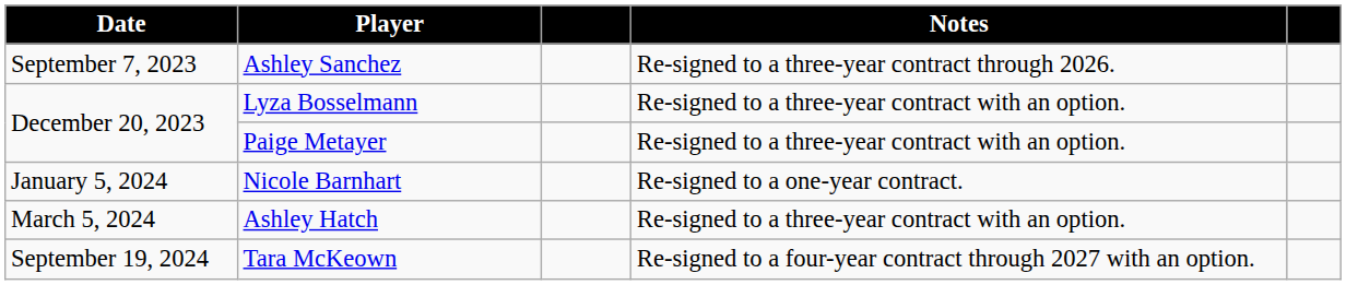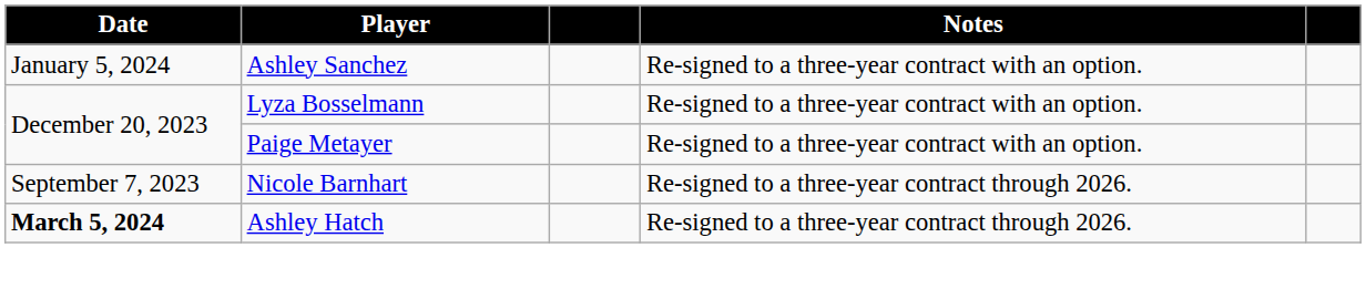Ashley Sanchez | Date: September 7, 2023 -> January 5, 2024
Ashley Sanchez | Notes: Re-signed to a three-year contract through 2026. -> Re-signed to a three-year contract with an option.
Nicole Barnhart | Date: January 5, 2024 -> September 7, 2023
Nicole Barnhart | Notes: Re-signed to a one-year contract. -> Re-signed to a three-year contract through 2026.
Ashley Hatch | Date: normal -> bold
Ashley Hatch | Notes: Re-signed to a three-year contract with an option. -> Re-signed to a three-year contract through 2026.
- row: September 19, 2024 | Tara McKeown | Re-signed to a four-year contract through 2027 with an option.
